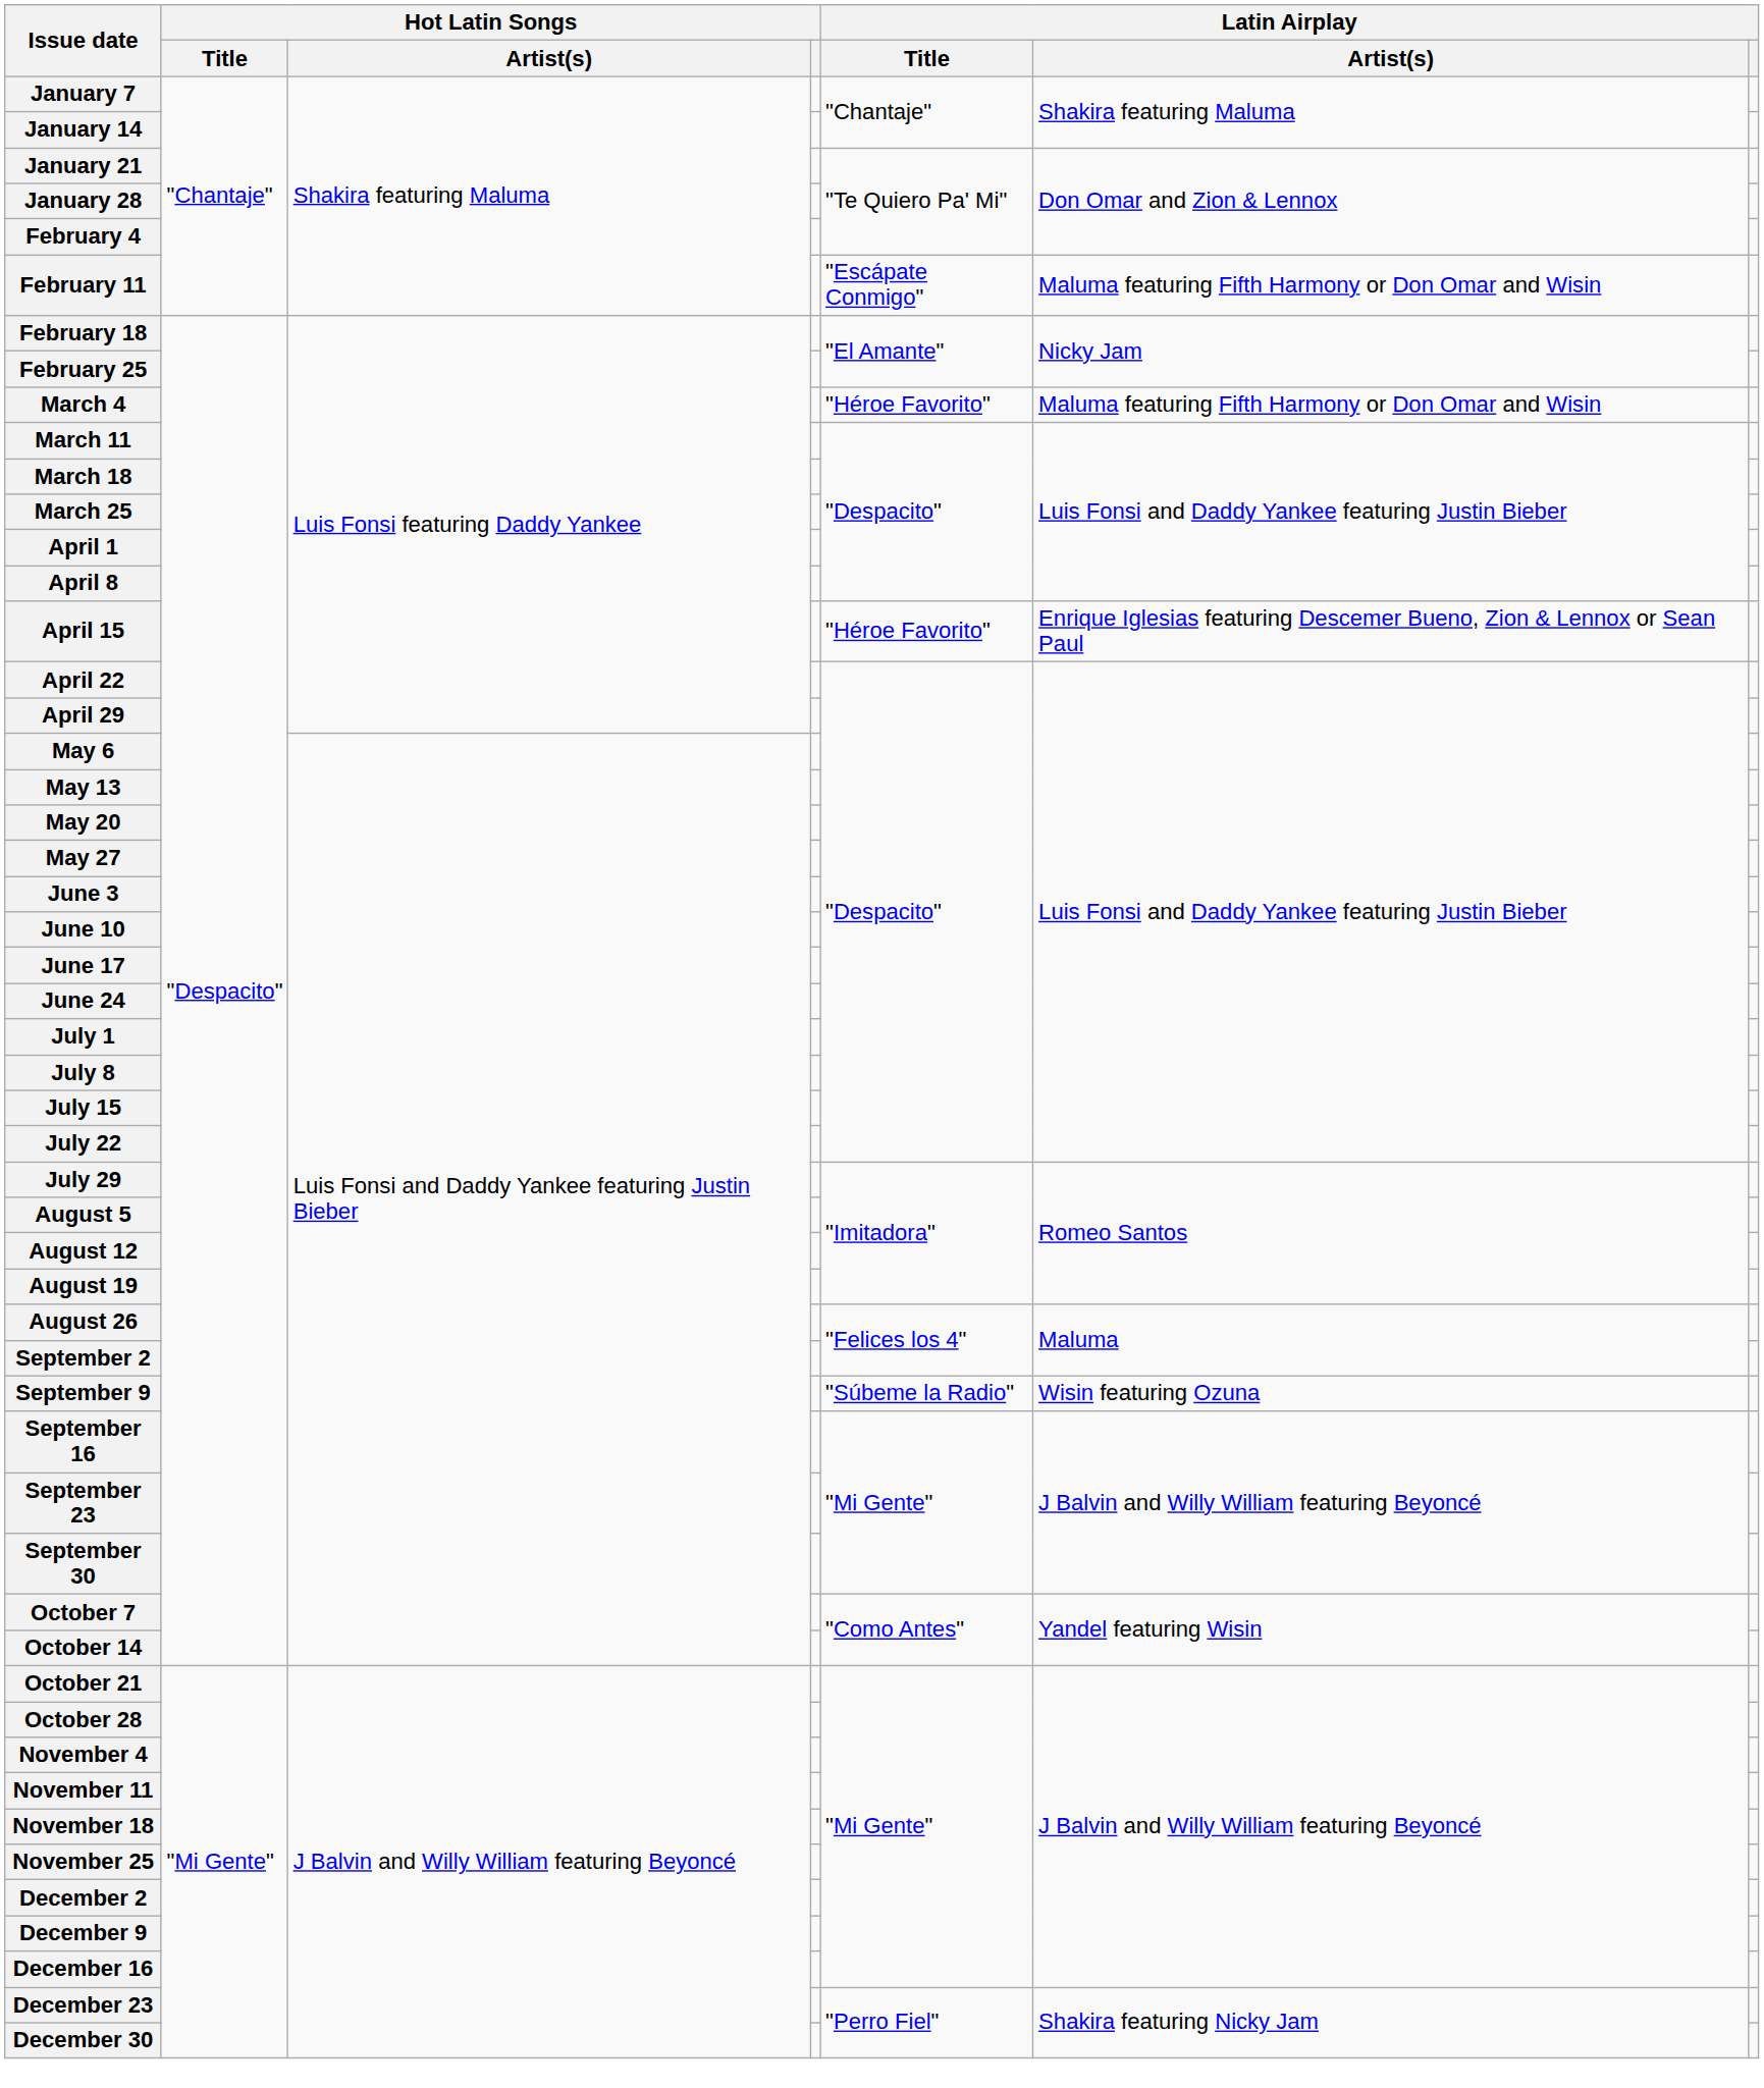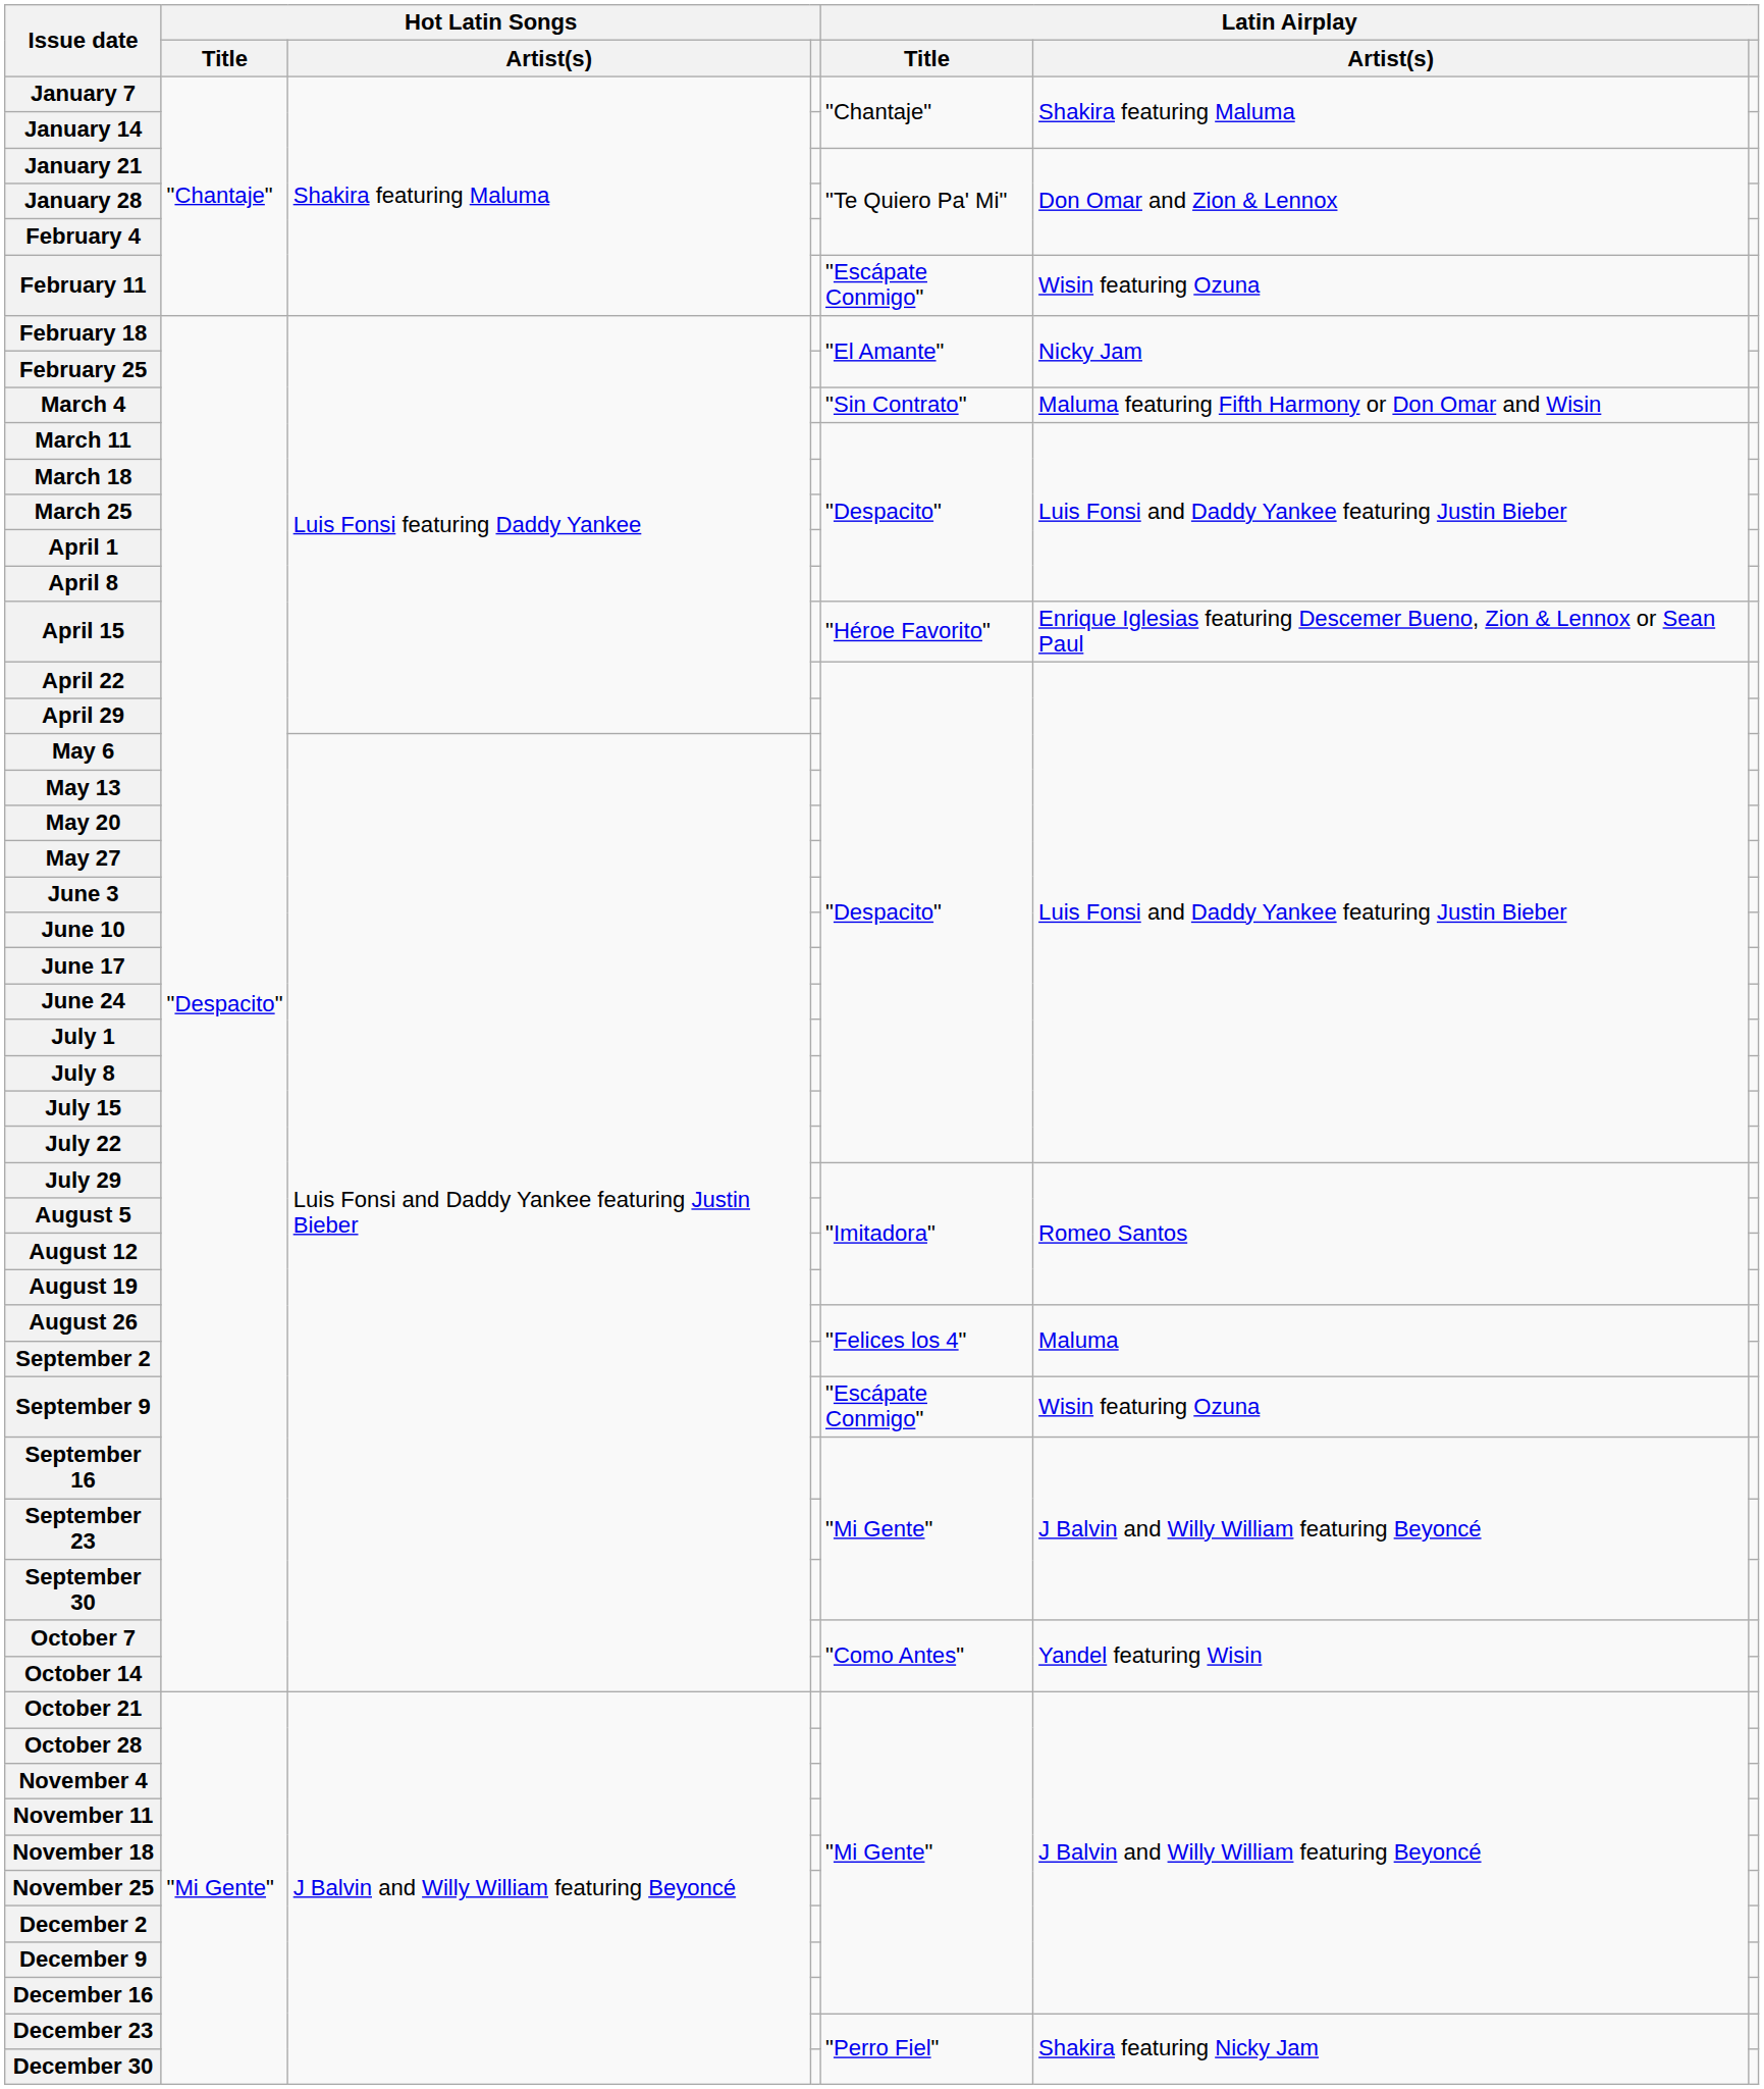February 11 | Latin Airplay / Artist(s): Maluma featuring Fifth Harmony or Don Omar and Wisin -> Wisin featuring Ozuna
March 4 | Latin Airplay / Title: "Héroe Favorito" -> "Sin Contrato"
September 9 | Latin Airplay / Title: "Súbeme la Radio" -> "Escápate Conmigo"
